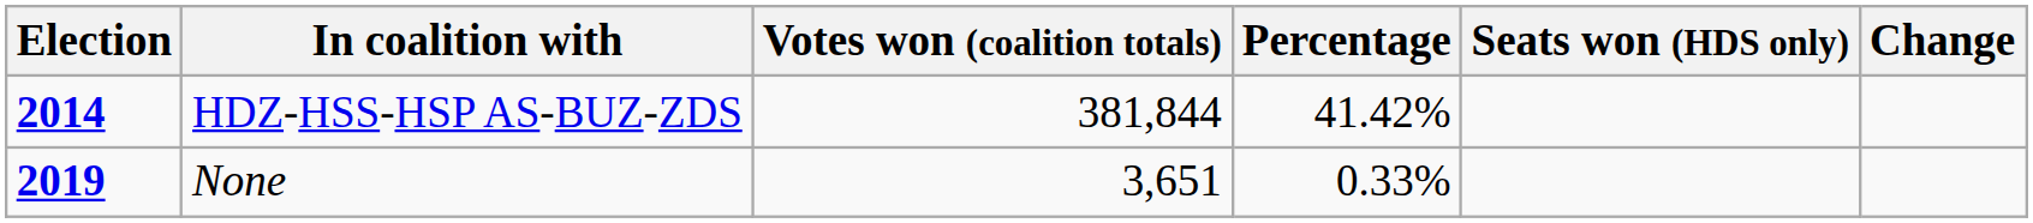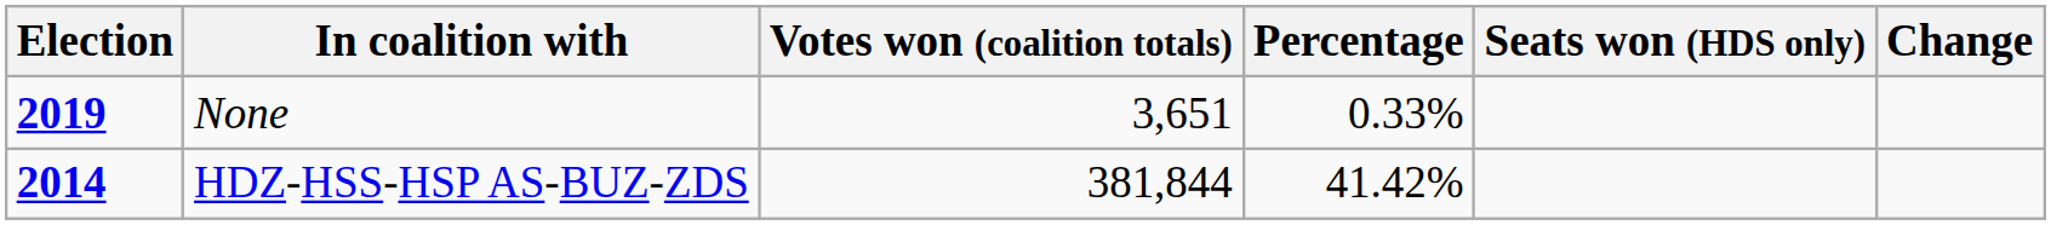rows swapped: HDZ-HSS-HSP AS-BUZ-ZDS <-> None
